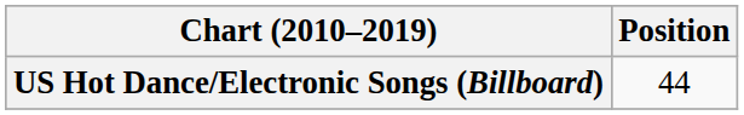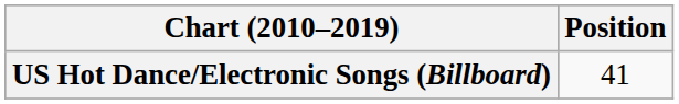US Hot Dance/Electronic Songs (Billboard) | Position: 44 -> 41
